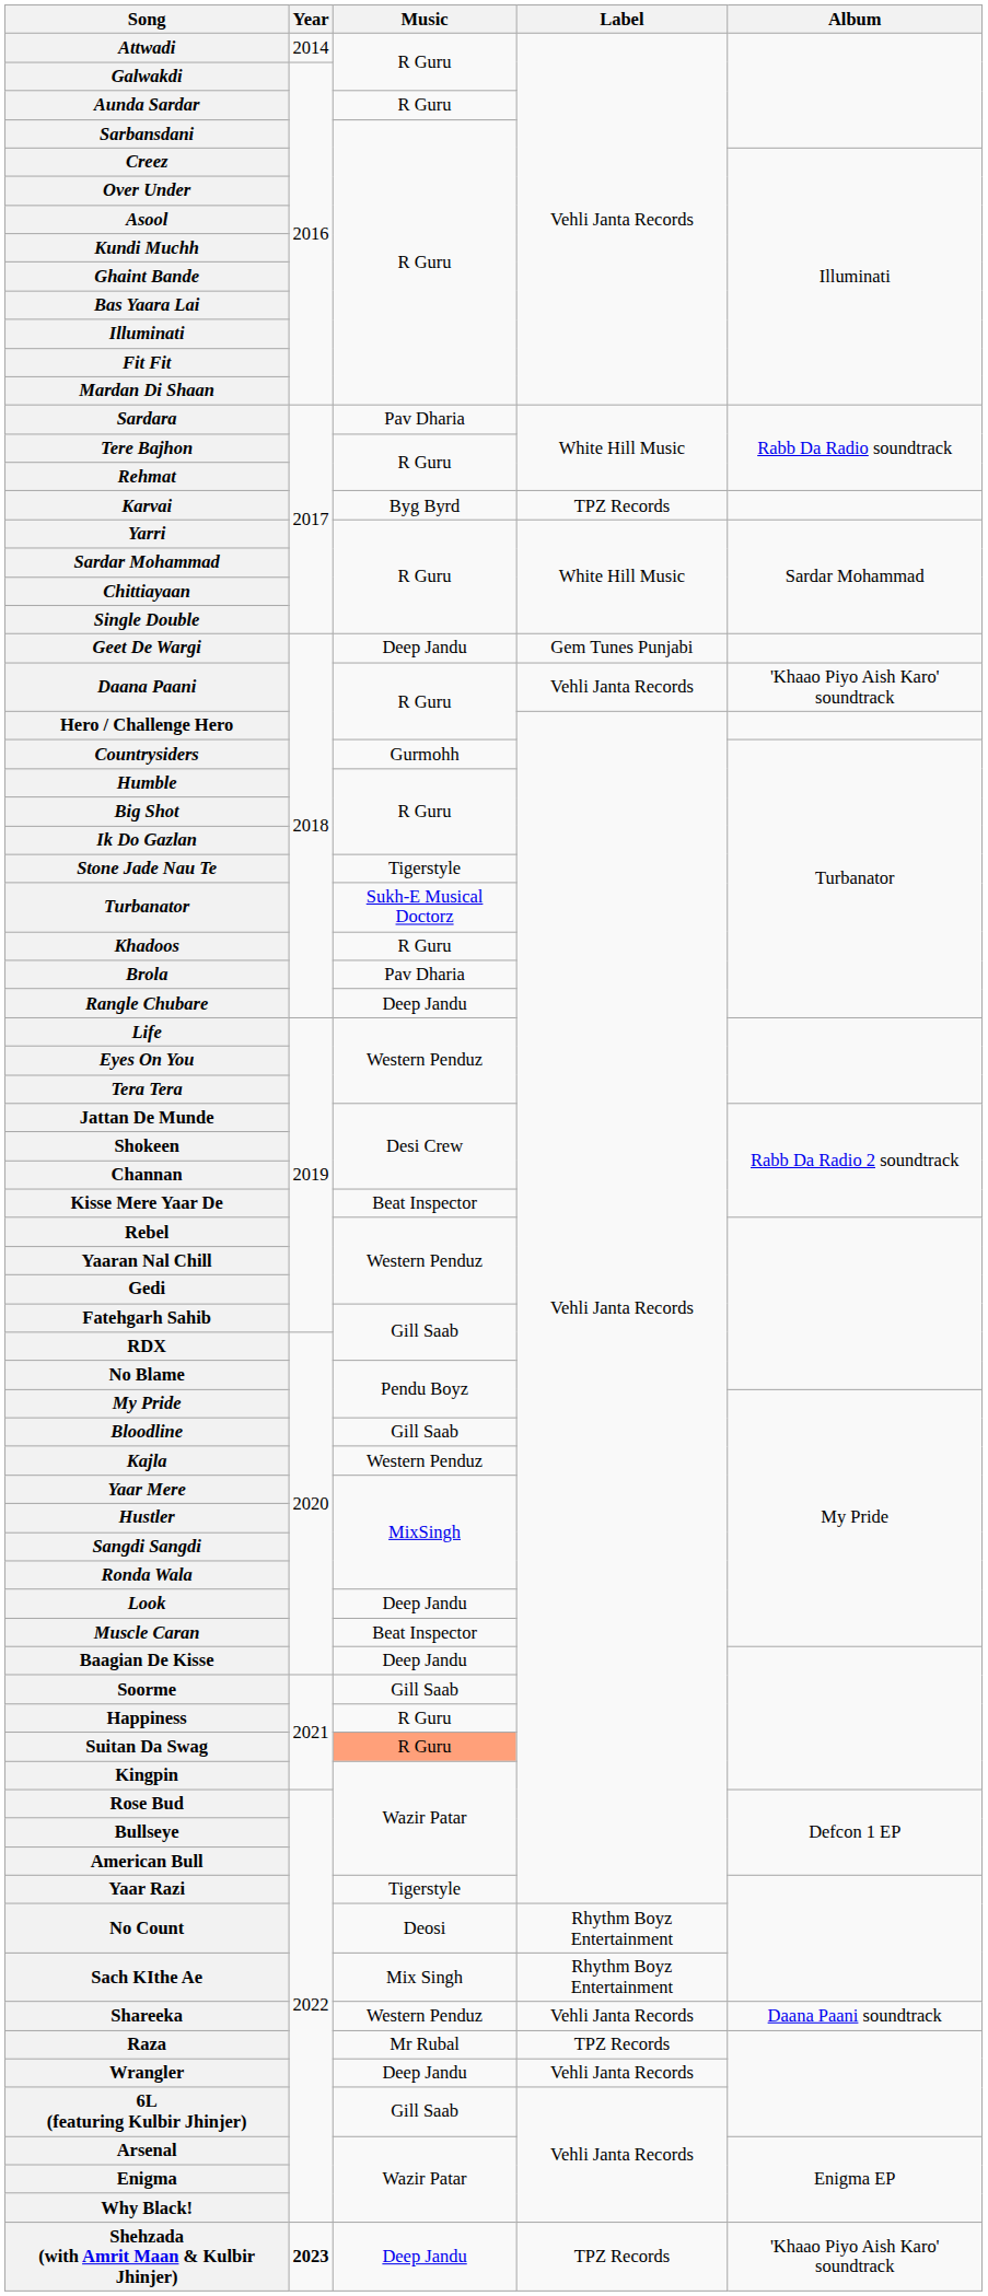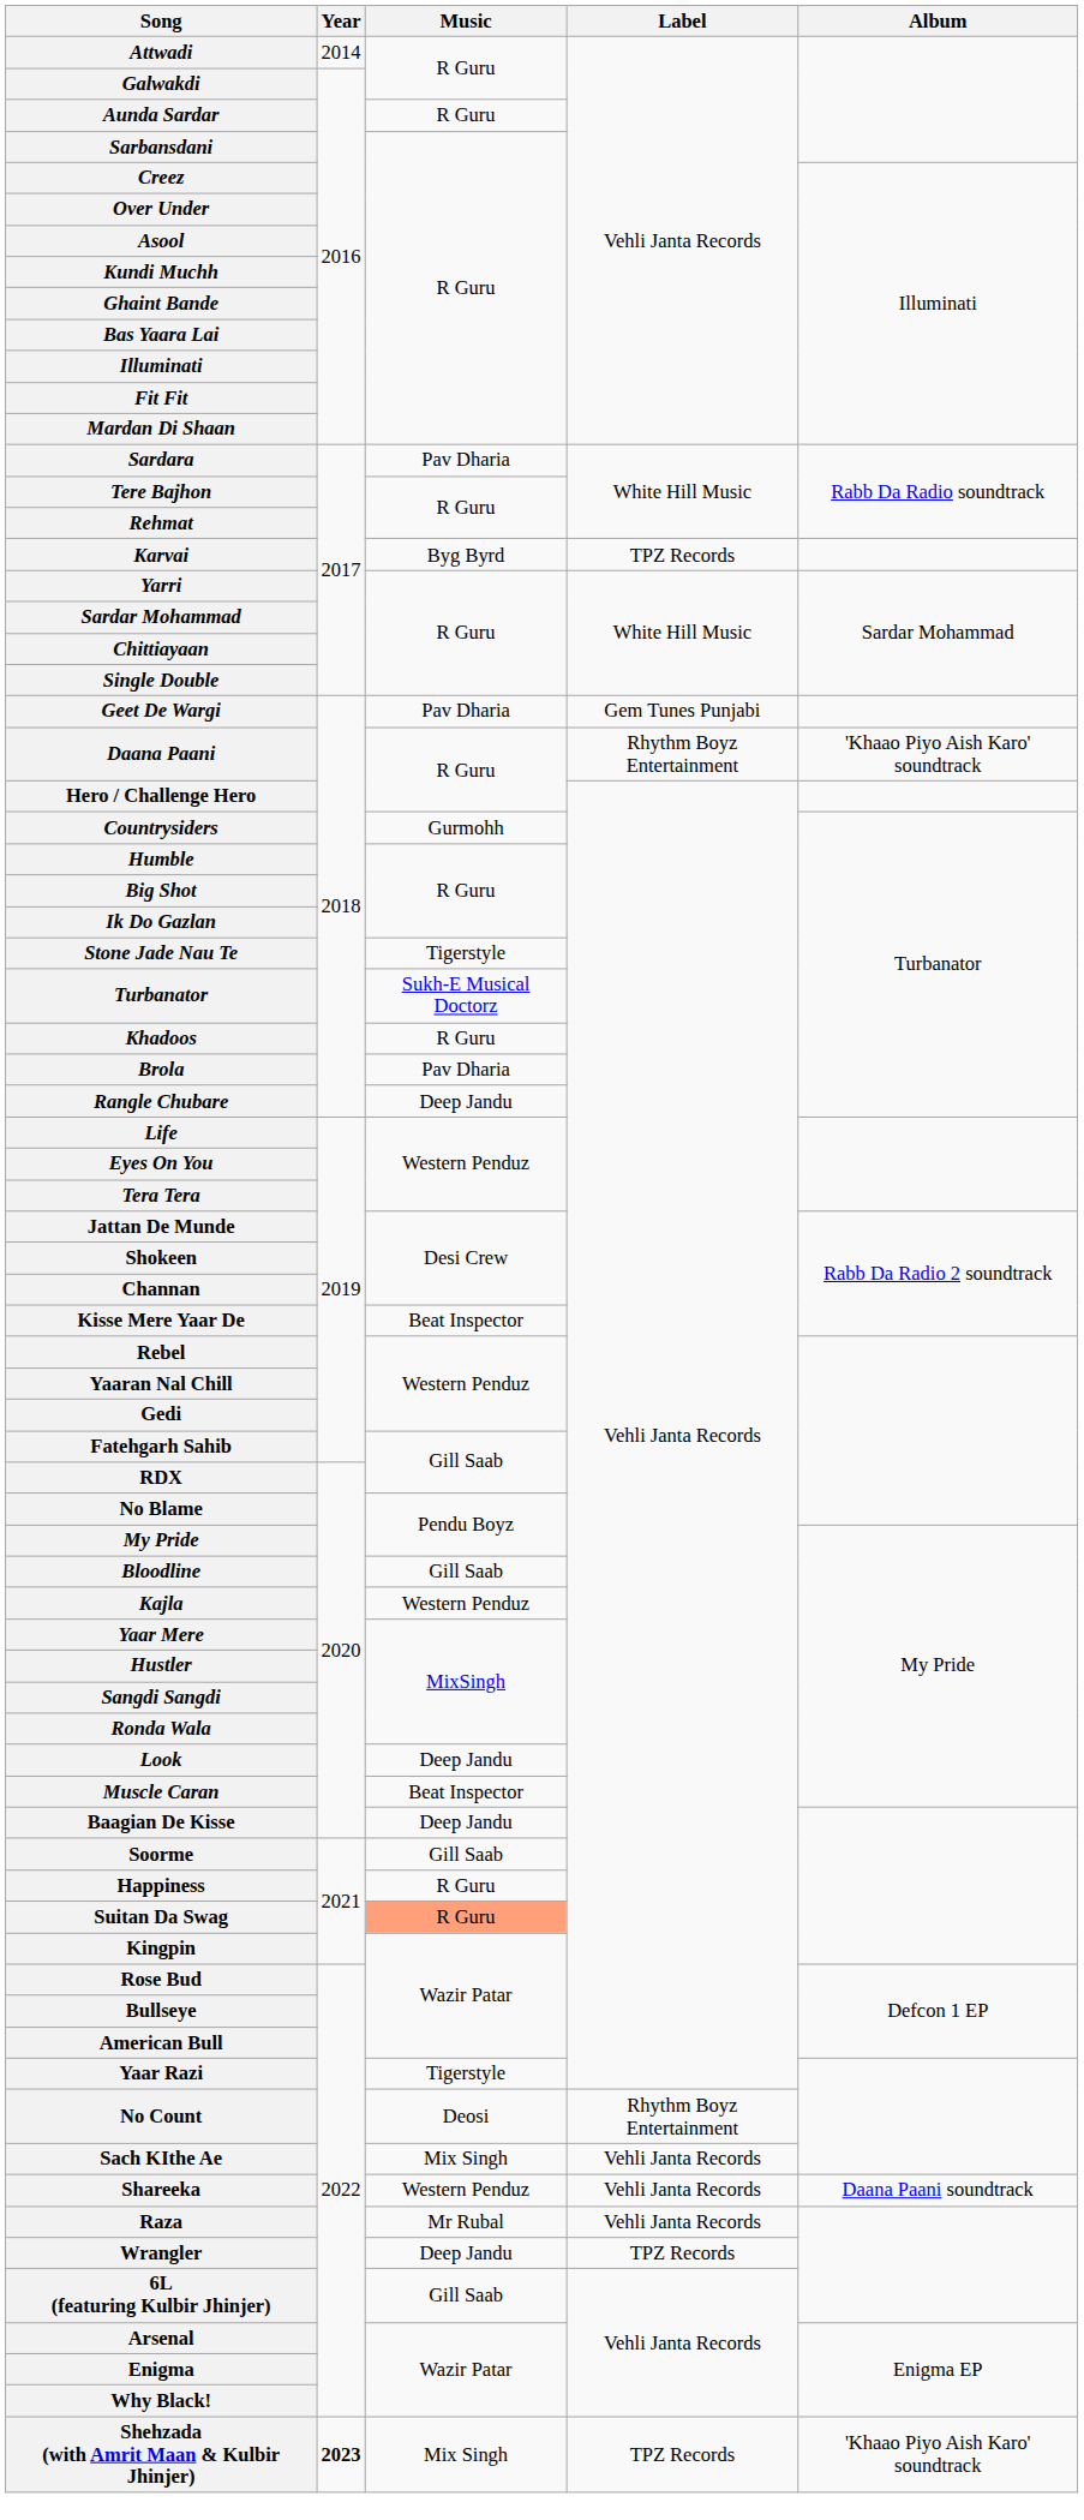Geet De Wargi | Music: Deep Jandu -> Pav Dharia
Daana Paani | Label: Vehli Janta Records -> Rhythm Boyz Entertainment
Sach KIthe Ae | Label: Rhythm Boyz Entertainment -> Vehli Janta Records
Raza | Label: TPZ Records -> Vehli Janta Records
Wrangler | Label: Vehli Janta Records -> TPZ Records
Shehzada (with Amrit Maan & Kulbir Jhinjer) | Music: Deep Jandu -> Mix Singh
